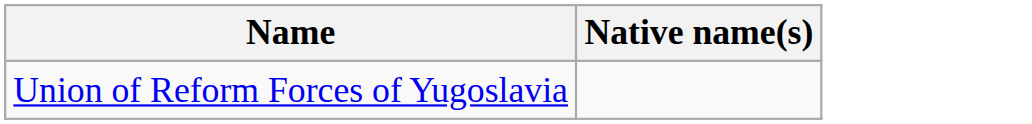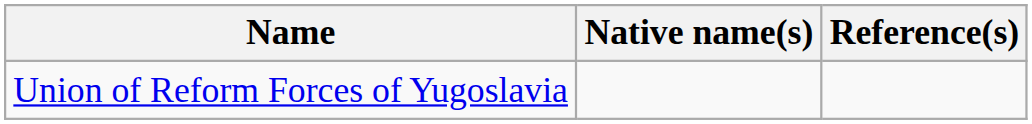+ column: Reference(s)
